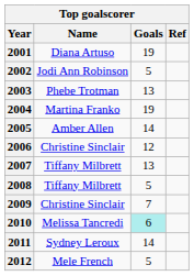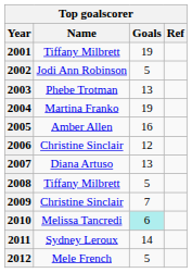2001 | Name: Diana Artuso -> Tiffany Milbrett
2005 | Goals: 14 -> 16
2007 | Name: Tiffany Milbrett -> Diana Artuso
